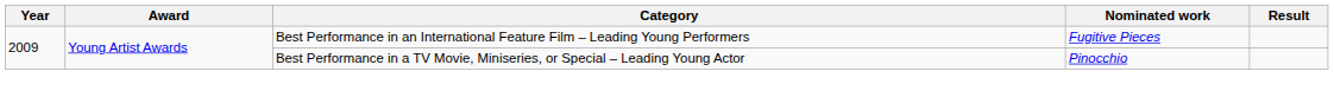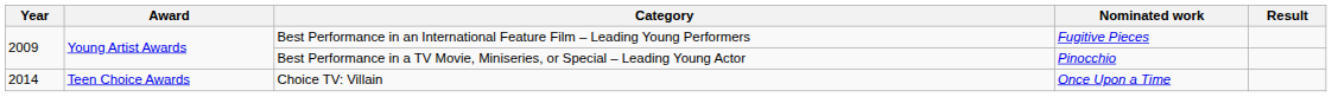+ row: 2014 | Teen Choice Awards | Choice TV: Villain | Once Upon a Time
